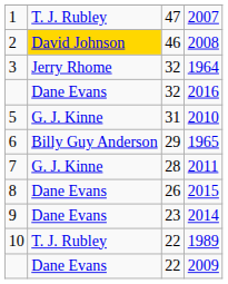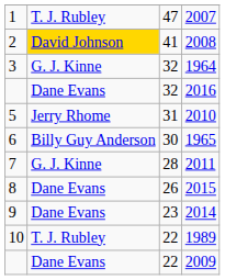2008 | column 3: 46 -> 41
1964 | column 2: Jerry Rhome -> G. J. Kinne
2010 | column 2: G. J. Kinne -> Jerry Rhome
1965 | column 3: 29 -> 30
